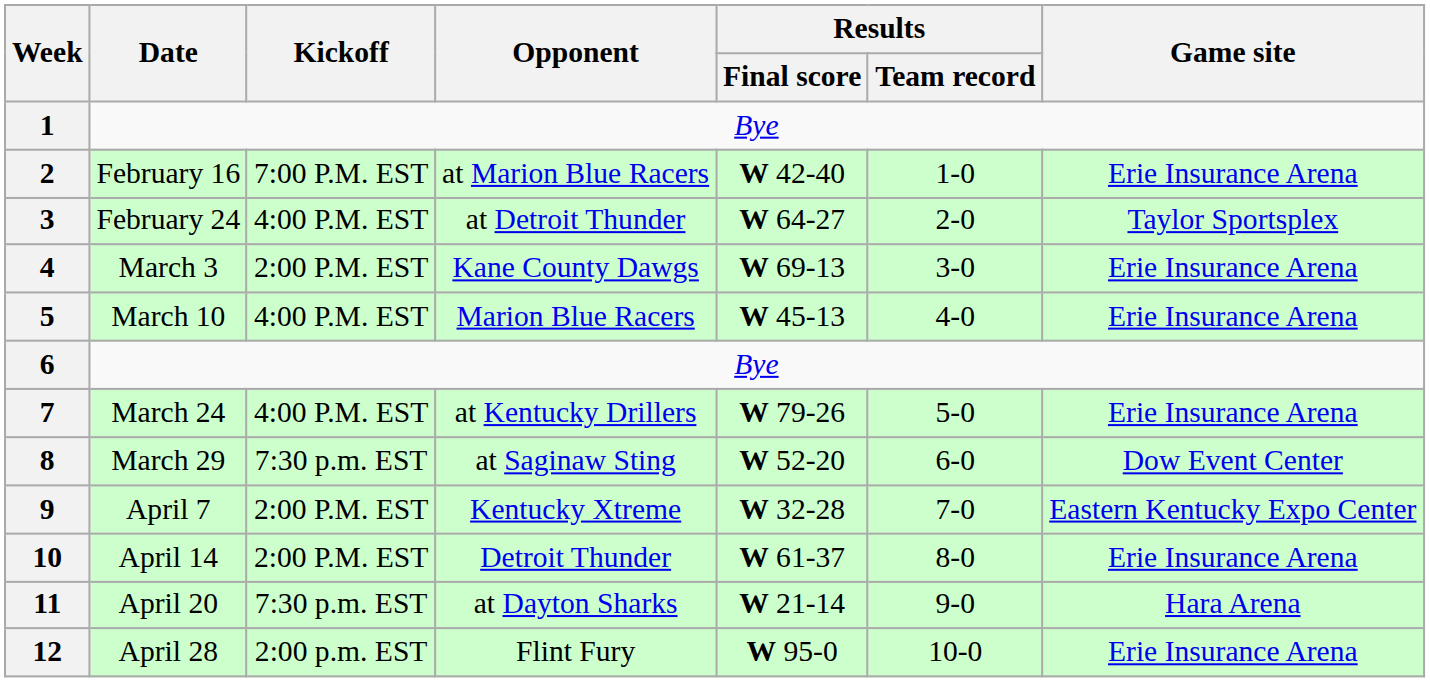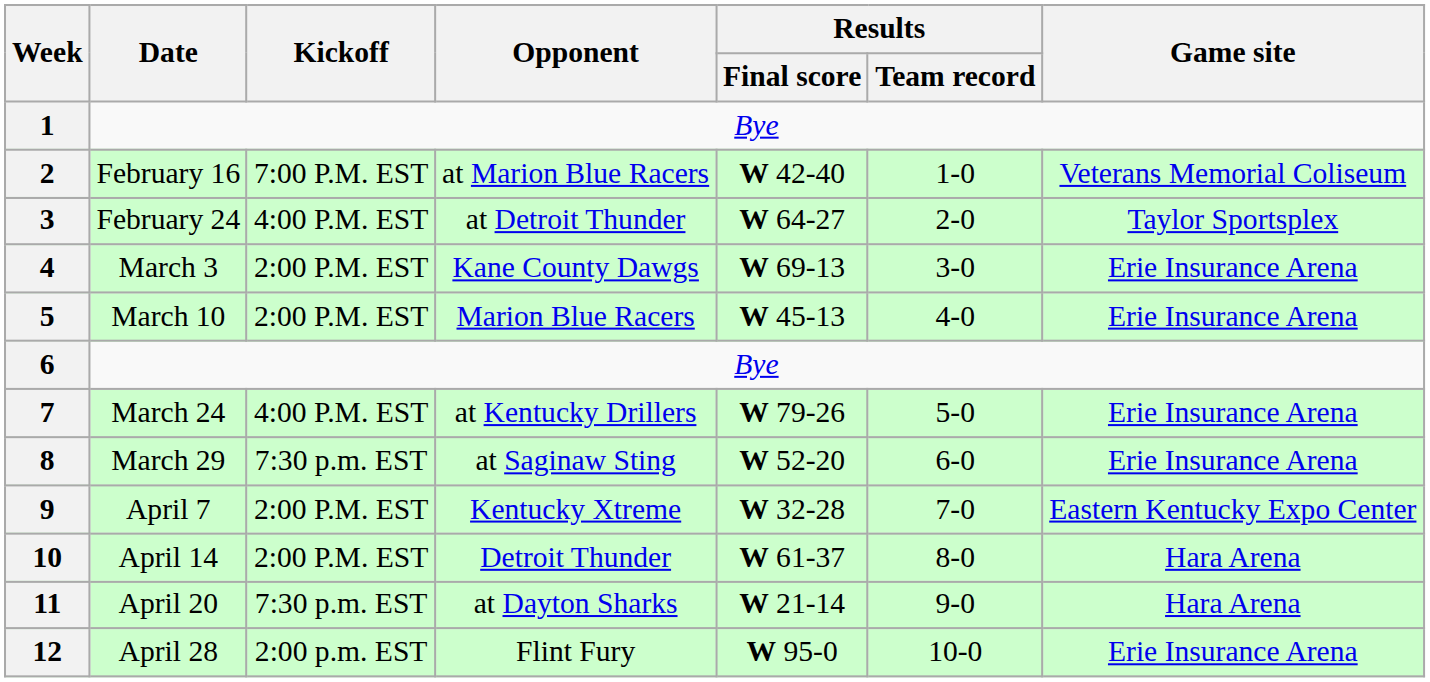2 | Game site: Erie Insurance Arena -> Veterans Memorial Coliseum
5 | Kickoff: 4:00 P.M. EST -> 2:00 P.M. EST
8 | Game site: Dow Event Center -> Erie Insurance Arena
10 | Game site: Erie Insurance Arena -> Hara Arena
